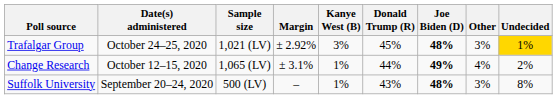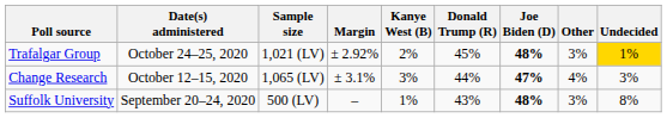Trafalgar Group | Kanye West (B): 3% -> 2%
Change Research | Kanye West (B): 1% -> 3%
Change Research | Joe Biden (D): 49% -> 47%
Change Research | Undecided: 2% -> 3%
